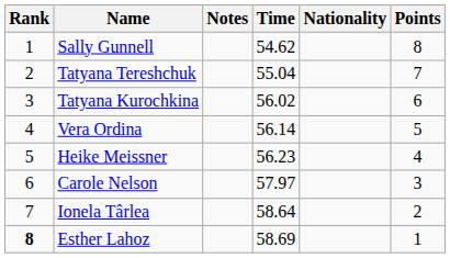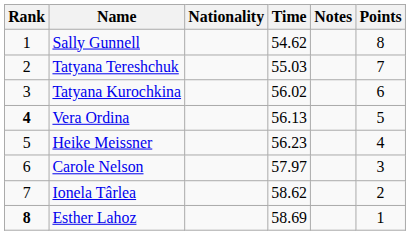columns swapped: Nationality <-> Notes
Tatyana Tereshchuk | Time: 55.04 -> 55.03
Vera Ordina | Rank: normal -> bold
Vera Ordina | Time: 56.14 -> 56.13
Ionela Târlea | Time: 58.64 -> 58.62
